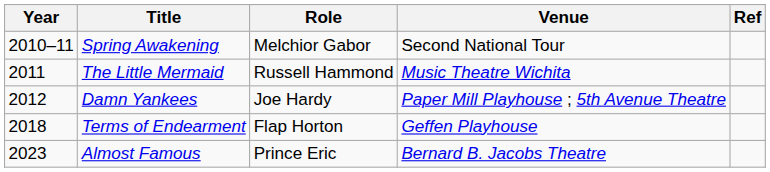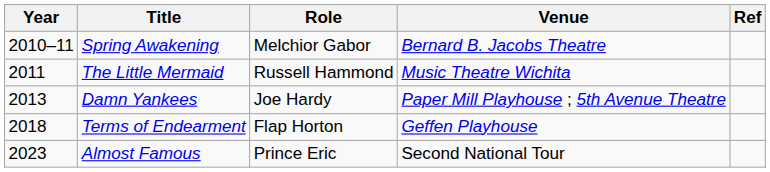Spring Awakening | Venue: Second National Tour -> Bernard B. Jacobs Theatre
Damn Yankees | Year: 2012 -> 2013
Almost Famous | Venue: Bernard B. Jacobs Theatre -> Second National Tour
